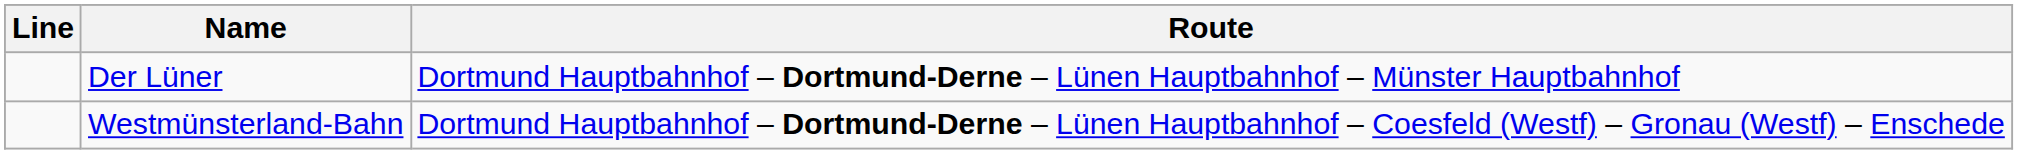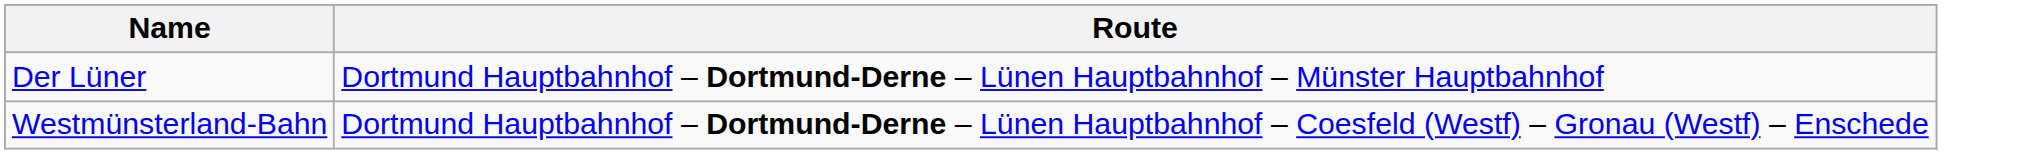- column: Line
